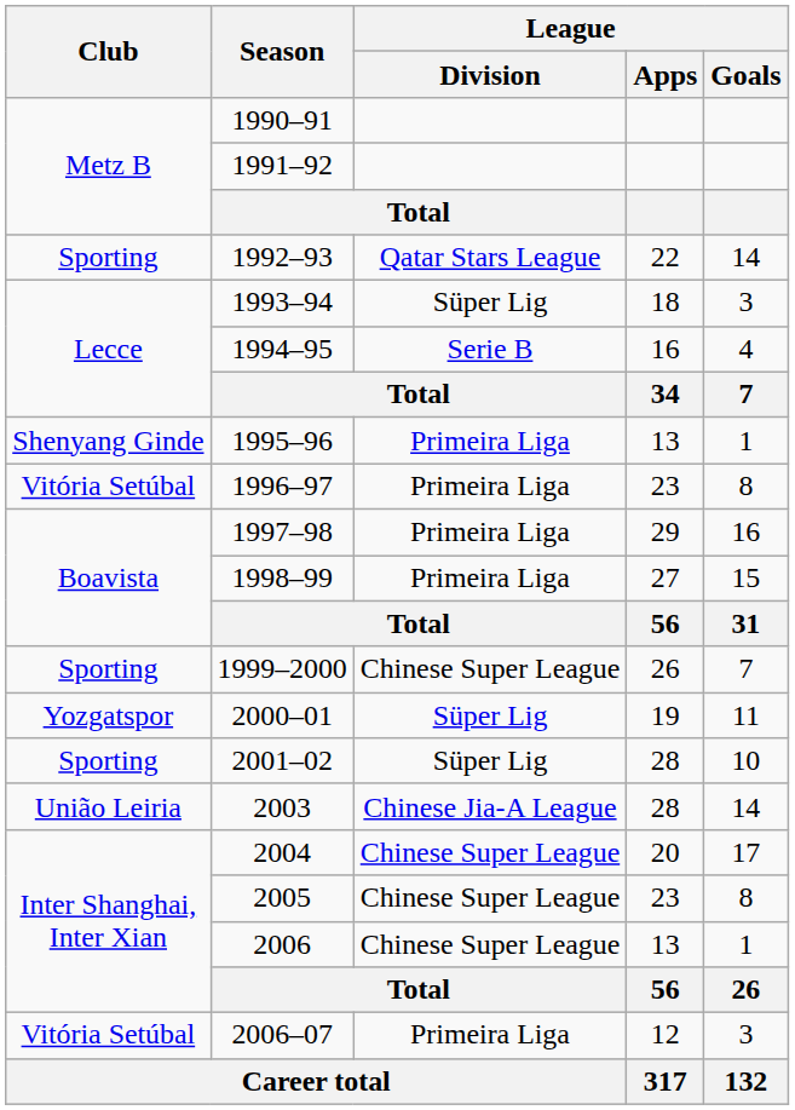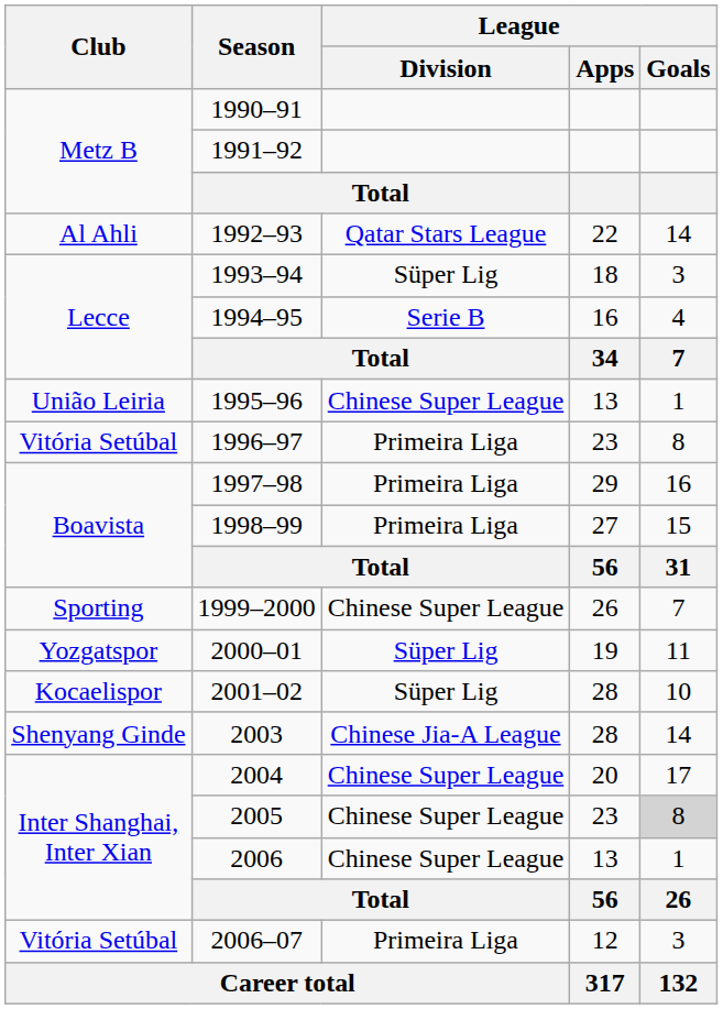1992–93 | Club: Sporting -> Al Ahli
1995–96 | Club: Shenyang Ginde -> União Leiria
1995–96 | League / Division: Primeira Liga -> Chinese Super League
2001–02 | Club: Sporting -> Kocaelispor
2003 | Club: União Leiria -> Shenyang Ginde
2005 | League / Goals: no background -> lightgrey background
